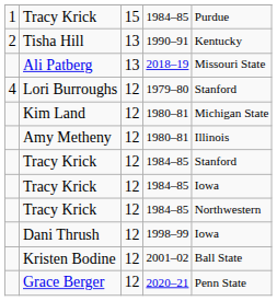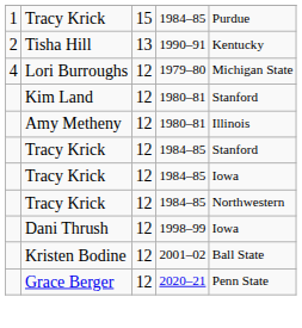- row: Ali Patberg | 13 | 2018–19 | Missouri State
Lori Burroughs | column 5: Stanford -> Michigan State
Kim Land | column 5: Michigan State -> Stanford
